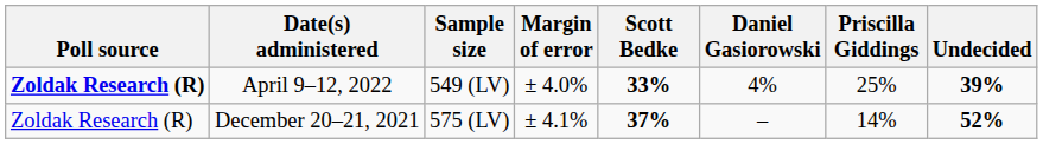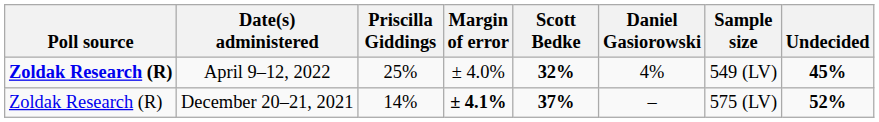columns swapped: Sample size <-> Priscilla Giddings
April 9–12, 2022 | Scott Bedke: 33% -> 32%
April 9–12, 2022 | Undecided: 39% -> 45%
December 20–21, 2021 | Margin of error: normal -> bold
